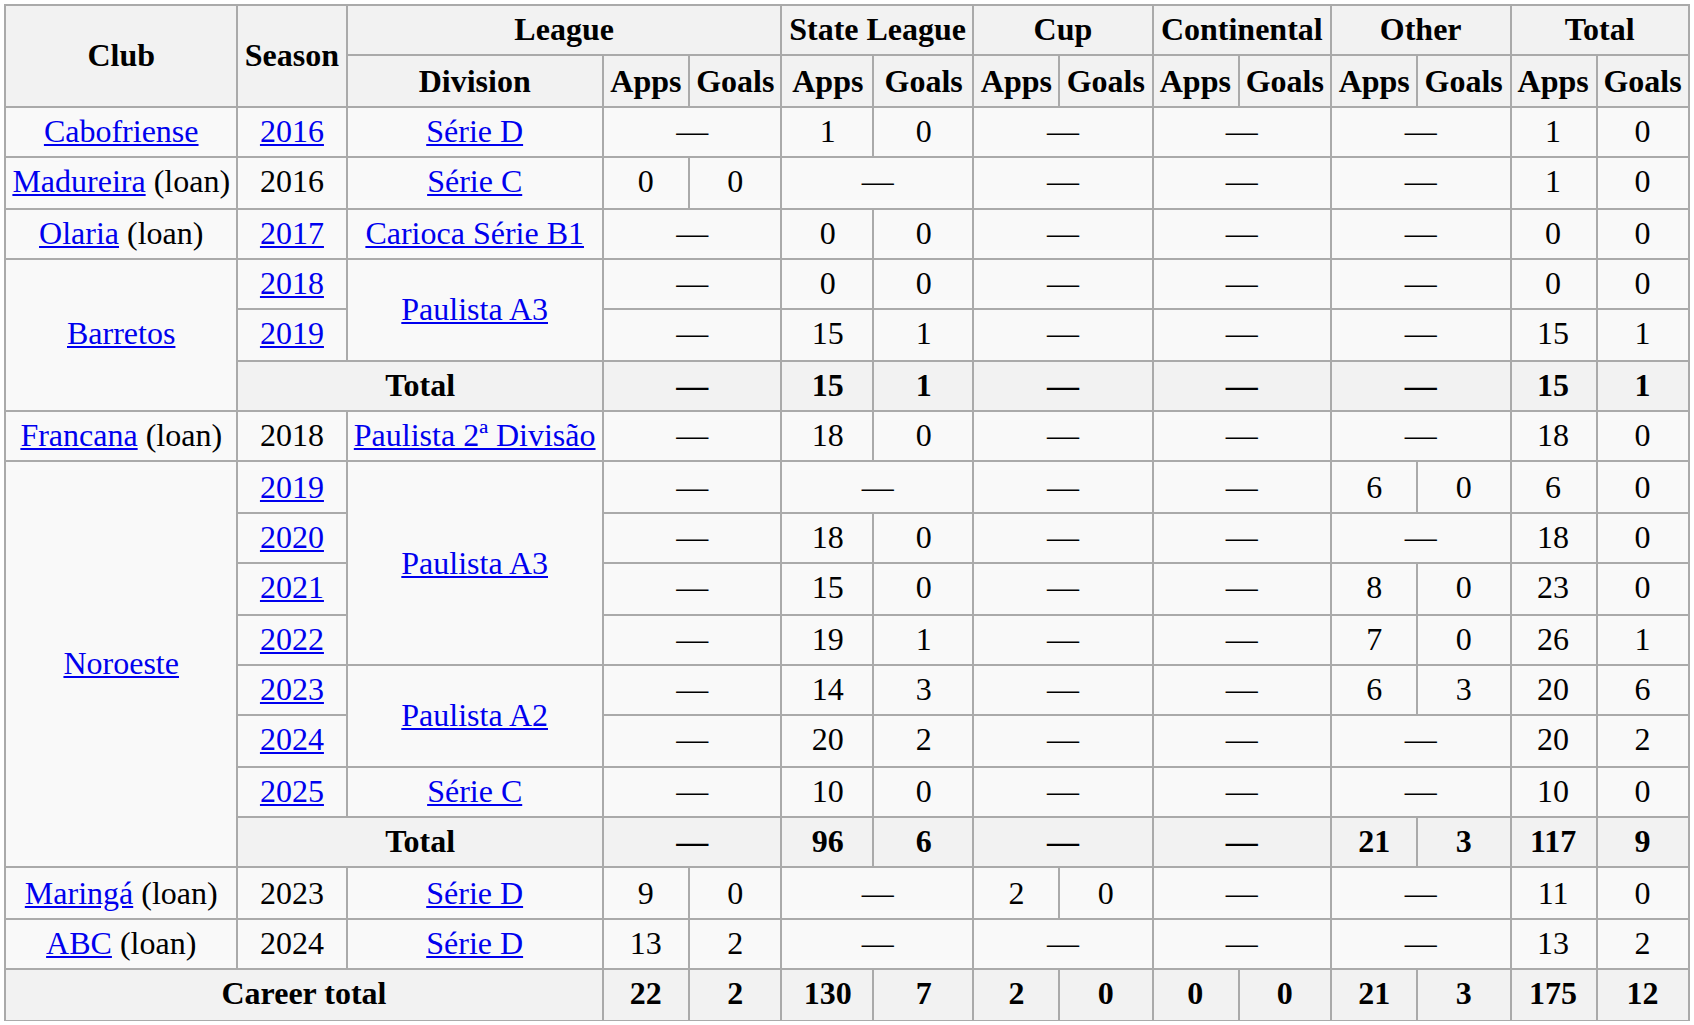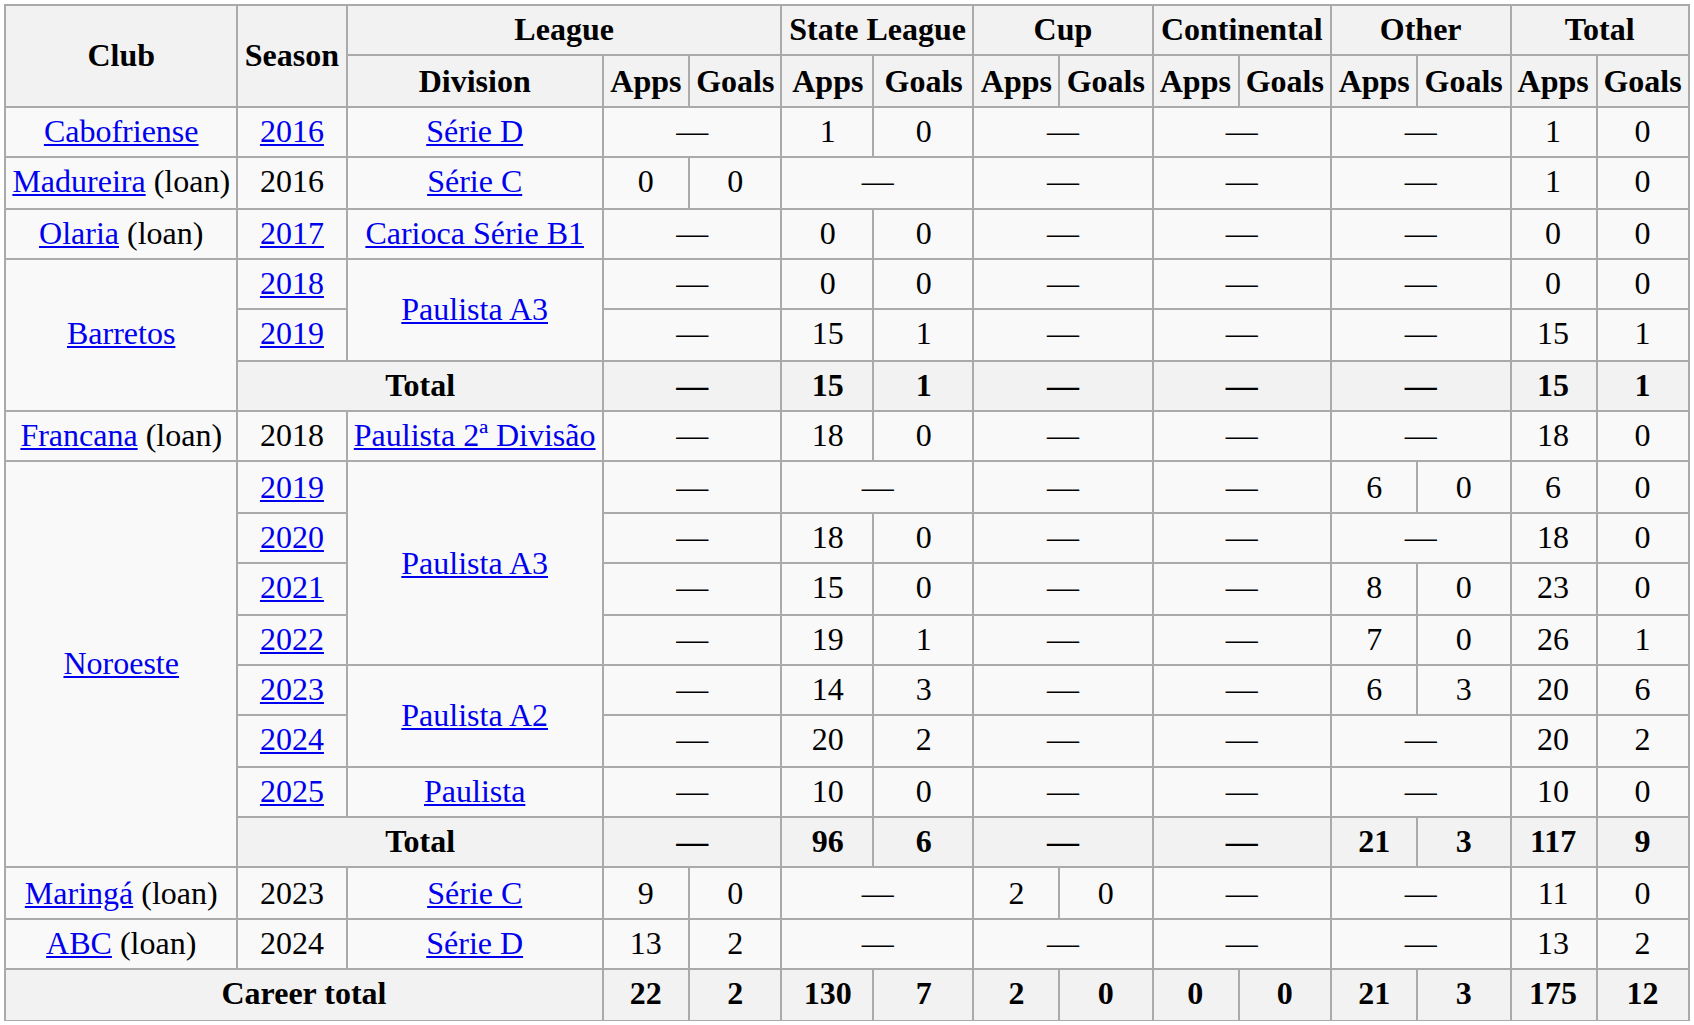2025 | League / Division: Série C -> Paulista
Maringá (loan) / 2023 | League / Division: Série D -> Série C
